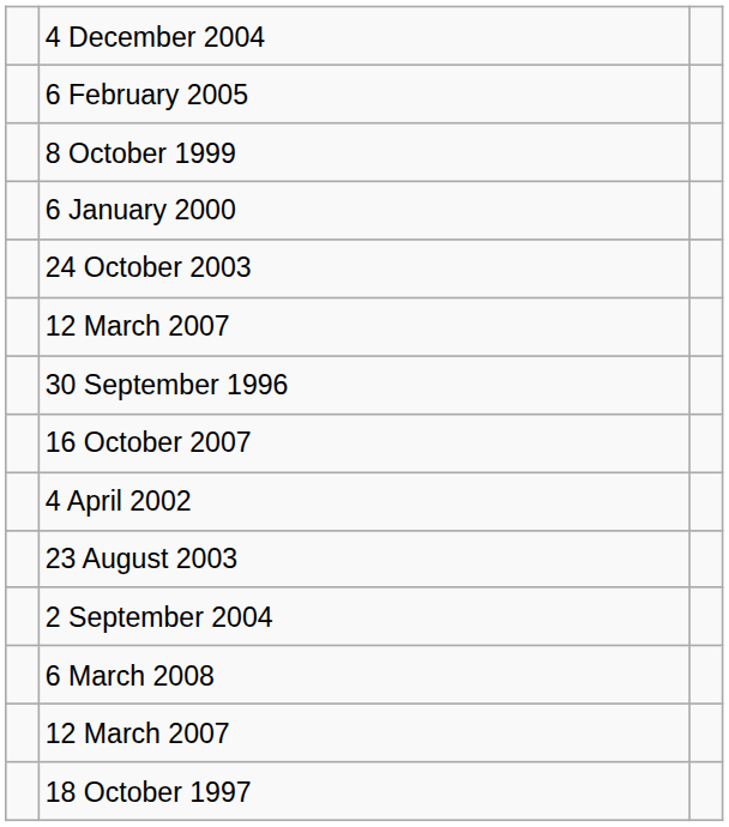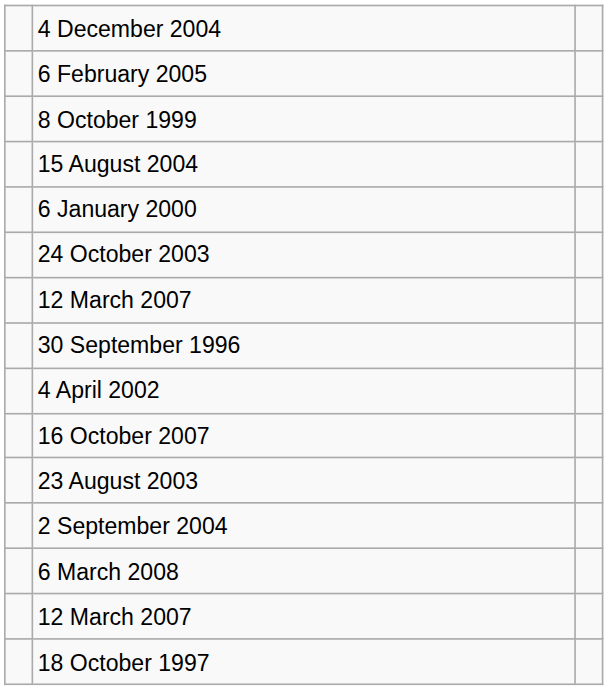+ row: 15 August 2004
rows swapped: 16 October 2007 <-> 4 April 2002
